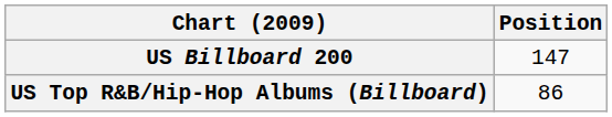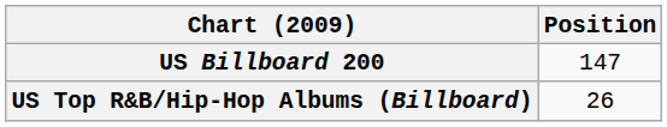US Top R&B/Hip-Hop Albums (Billboard) | Position: 86 -> 26
